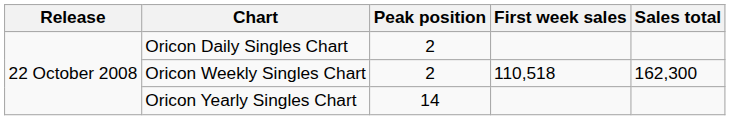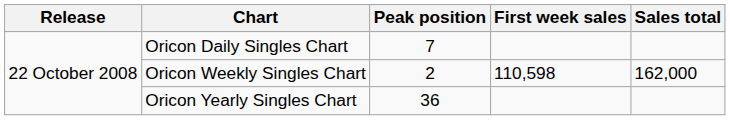Oricon Daily Singles Chart | Peak position: 2 -> 7
Oricon Weekly Singles Chart | First week sales: 110,518 -> 110,598
Oricon Weekly Singles Chart | Sales total: 162,300 -> 162,000
Oricon Yearly Singles Chart | Peak position: 14 -> 36
